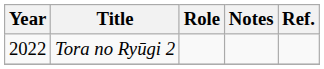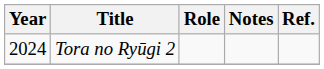Tora no Ryūgi 2 | Year: 2022 -> 2024
